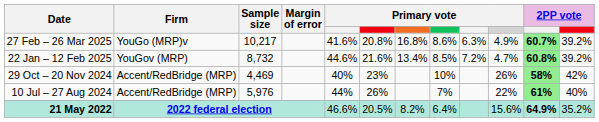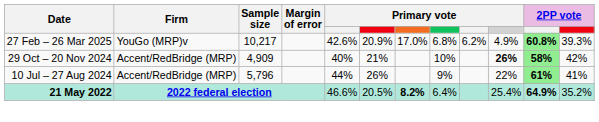27 Feb – 26 Mar 2025 | column 5: 41.6% -> 42.6%
27 Feb – 26 Mar 2025 | column 6: 20.8% -> 20.9%
27 Feb – 26 Mar 2025 | column 7: 16.8% -> 17.0%
27 Feb – 26 Mar 2025 | column 8: 8.6% -> 6.8%
27 Feb – 26 Mar 2025 | column 9: 6.3% -> 6.2%
27 Feb – 26 Mar 2025 | column 11: 60.7% -> 60.8%
27 Feb – 26 Mar 2025 | column 12: 39.2% -> 39.3%
- row: 22 Jan – 12 Feb 2025 | YouGov (MRP) | 8,732 | 44.6% | 21.6% | 13.4% | 8.5% | 7.2% | 4.7% | 60.8% | 39.2%
29 Oct – 20 Nov 2024 | Sample size: 4,469 -> 4,909
29 Oct – 20 Nov 2024 | column 6: 23% -> 21%
29 Oct – 20 Nov 2024 | column 10: normal -> bold
10 Jul – 27 Aug 2024 | Sample size: 5,976 -> 5,796
10 Jul – 27 Aug 2024 | column 8: 7% -> 9%
10 Jul – 27 Aug 2024 | column 12: 40% -> 41%
21 May 2022 | column 7: normal -> bold
21 May 2022 | column 10: 15.6% -> 25.4%
